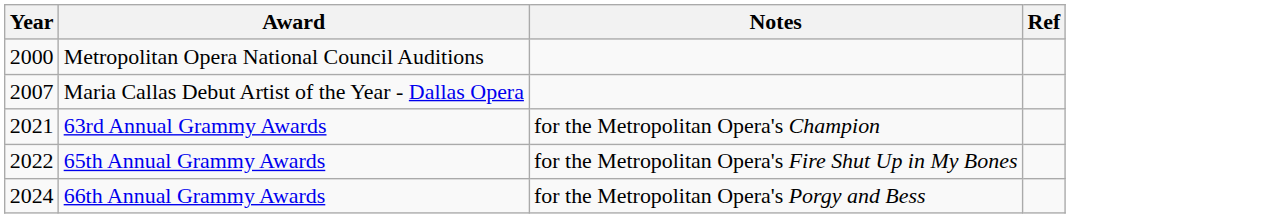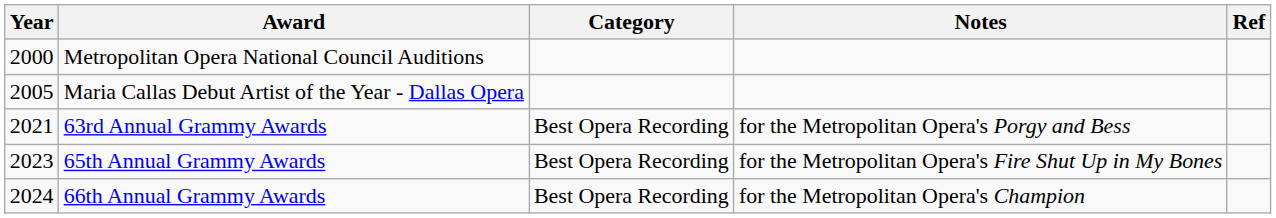+ column: Category | Best Opera Recording | Best Opera Recording | Best Opera Recording
Maria Callas Debut Artist of the Year - Dallas Opera | Year: 2007 -> 2005
63rd Annual Grammy Awards | Notes: for the Metropolitan Opera's Champion -> for the Metropolitan Opera's Porgy and Bess
65th Annual Grammy Awards | Year: 2022 -> 2023
66th Annual Grammy Awards | Notes: for the Metropolitan Opera's Porgy and Bess -> for the Metropolitan Opera's Champion
